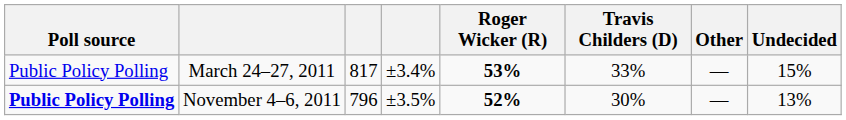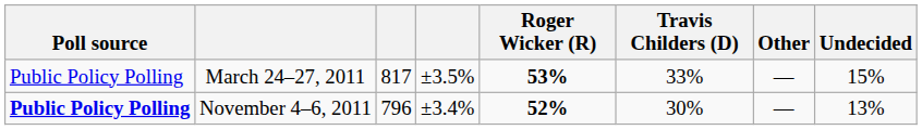March 24–27, 2011 | column 4: ±3.4% -> ±3.5%
November 4–6, 2011 | column 4: ±3.5% -> ±3.4%
